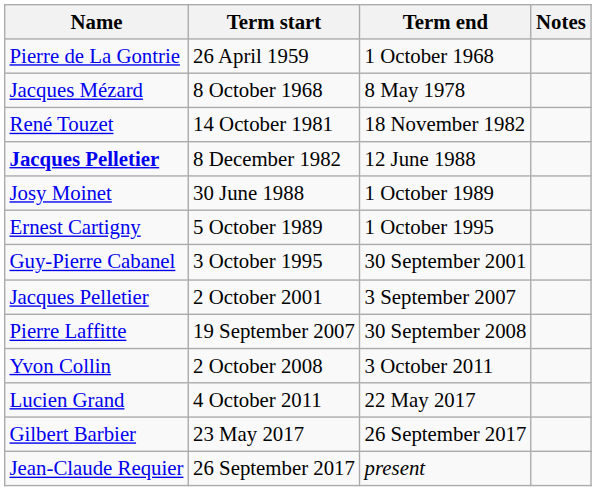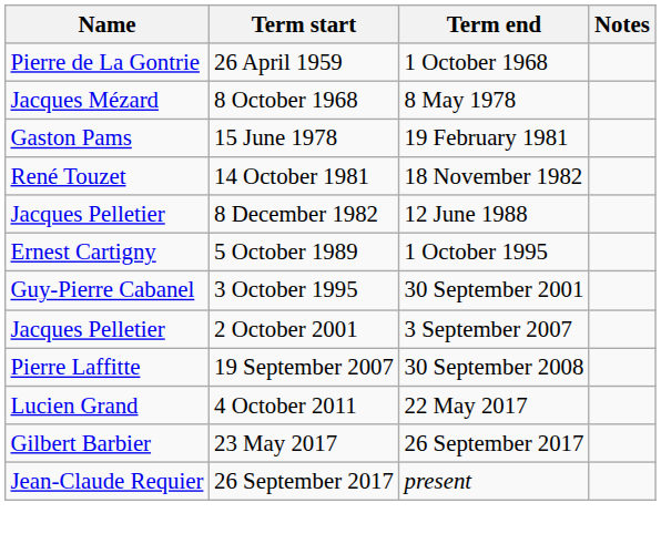+ row: Gaston Pams | 15 June 1978 | 19 February 1981
8 December 1982 | Name: bold -> normal
- row: Josy Moinet | 30 June 1988 | 1 October 1989
- row: Yvon Collin | 2 October 2008 | 3 October 2011
